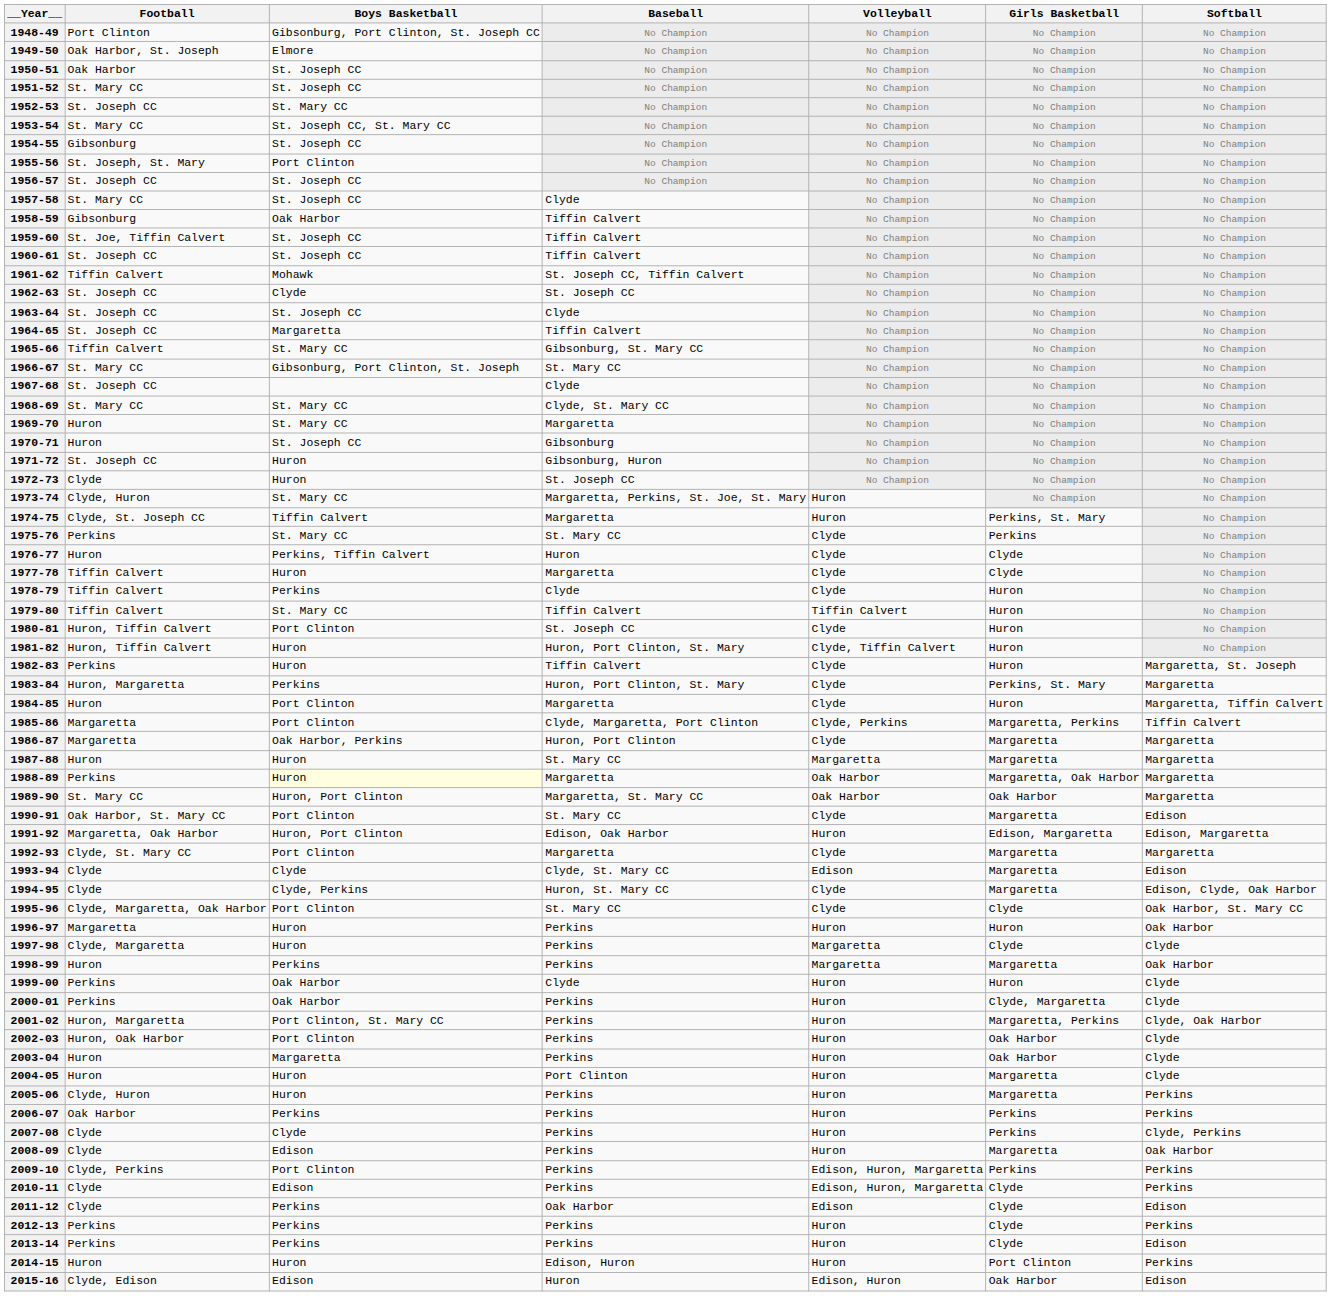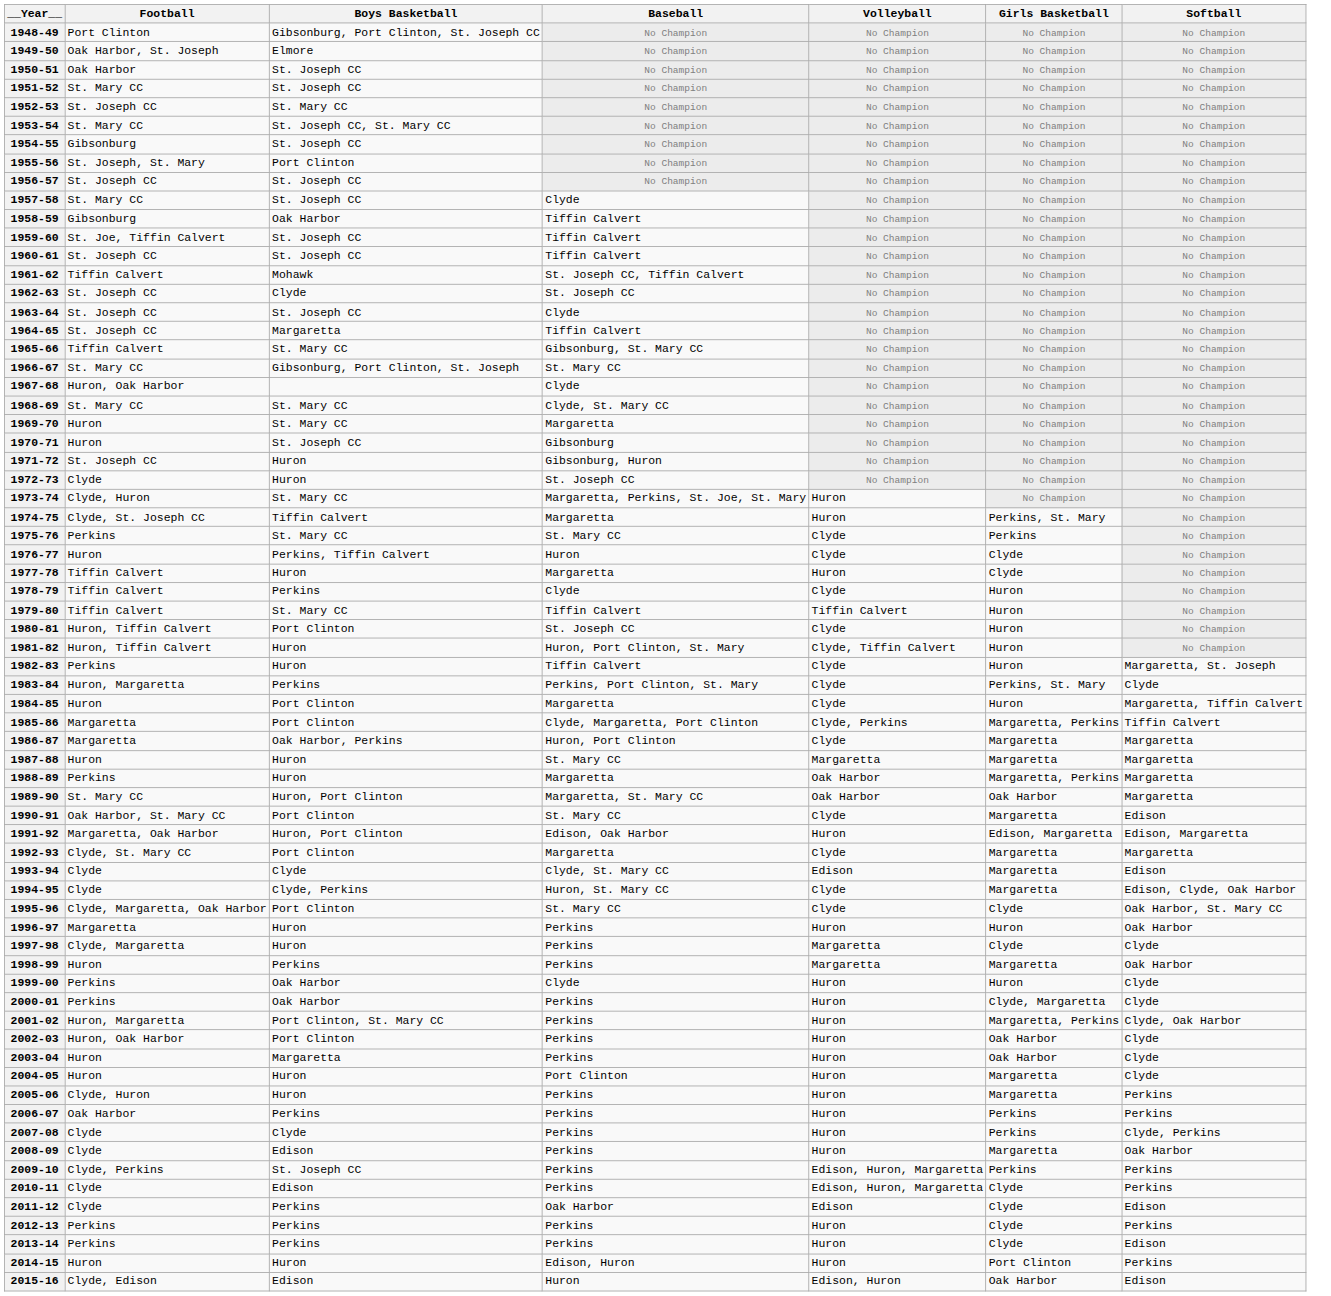1967-68 | Football: St. Joseph CC -> Huron, Oak Harbor
1977-78 | Volleyball: Clyde -> Huron
1983-84 | Baseball: Huron, Port Clinton, St. Mary -> Perkins, Port Clinton, St. Mary
1983-84 | Softball: Margaretta -> Clyde
1988-89 | Boys Basketball: lightyellow background -> no background
1988-89 | Girls Basketball: Margaretta, Oak Harbor -> Margaretta, Perkins
2009-10 | Boys Basketball: Port Clinton -> St. Joseph CC
